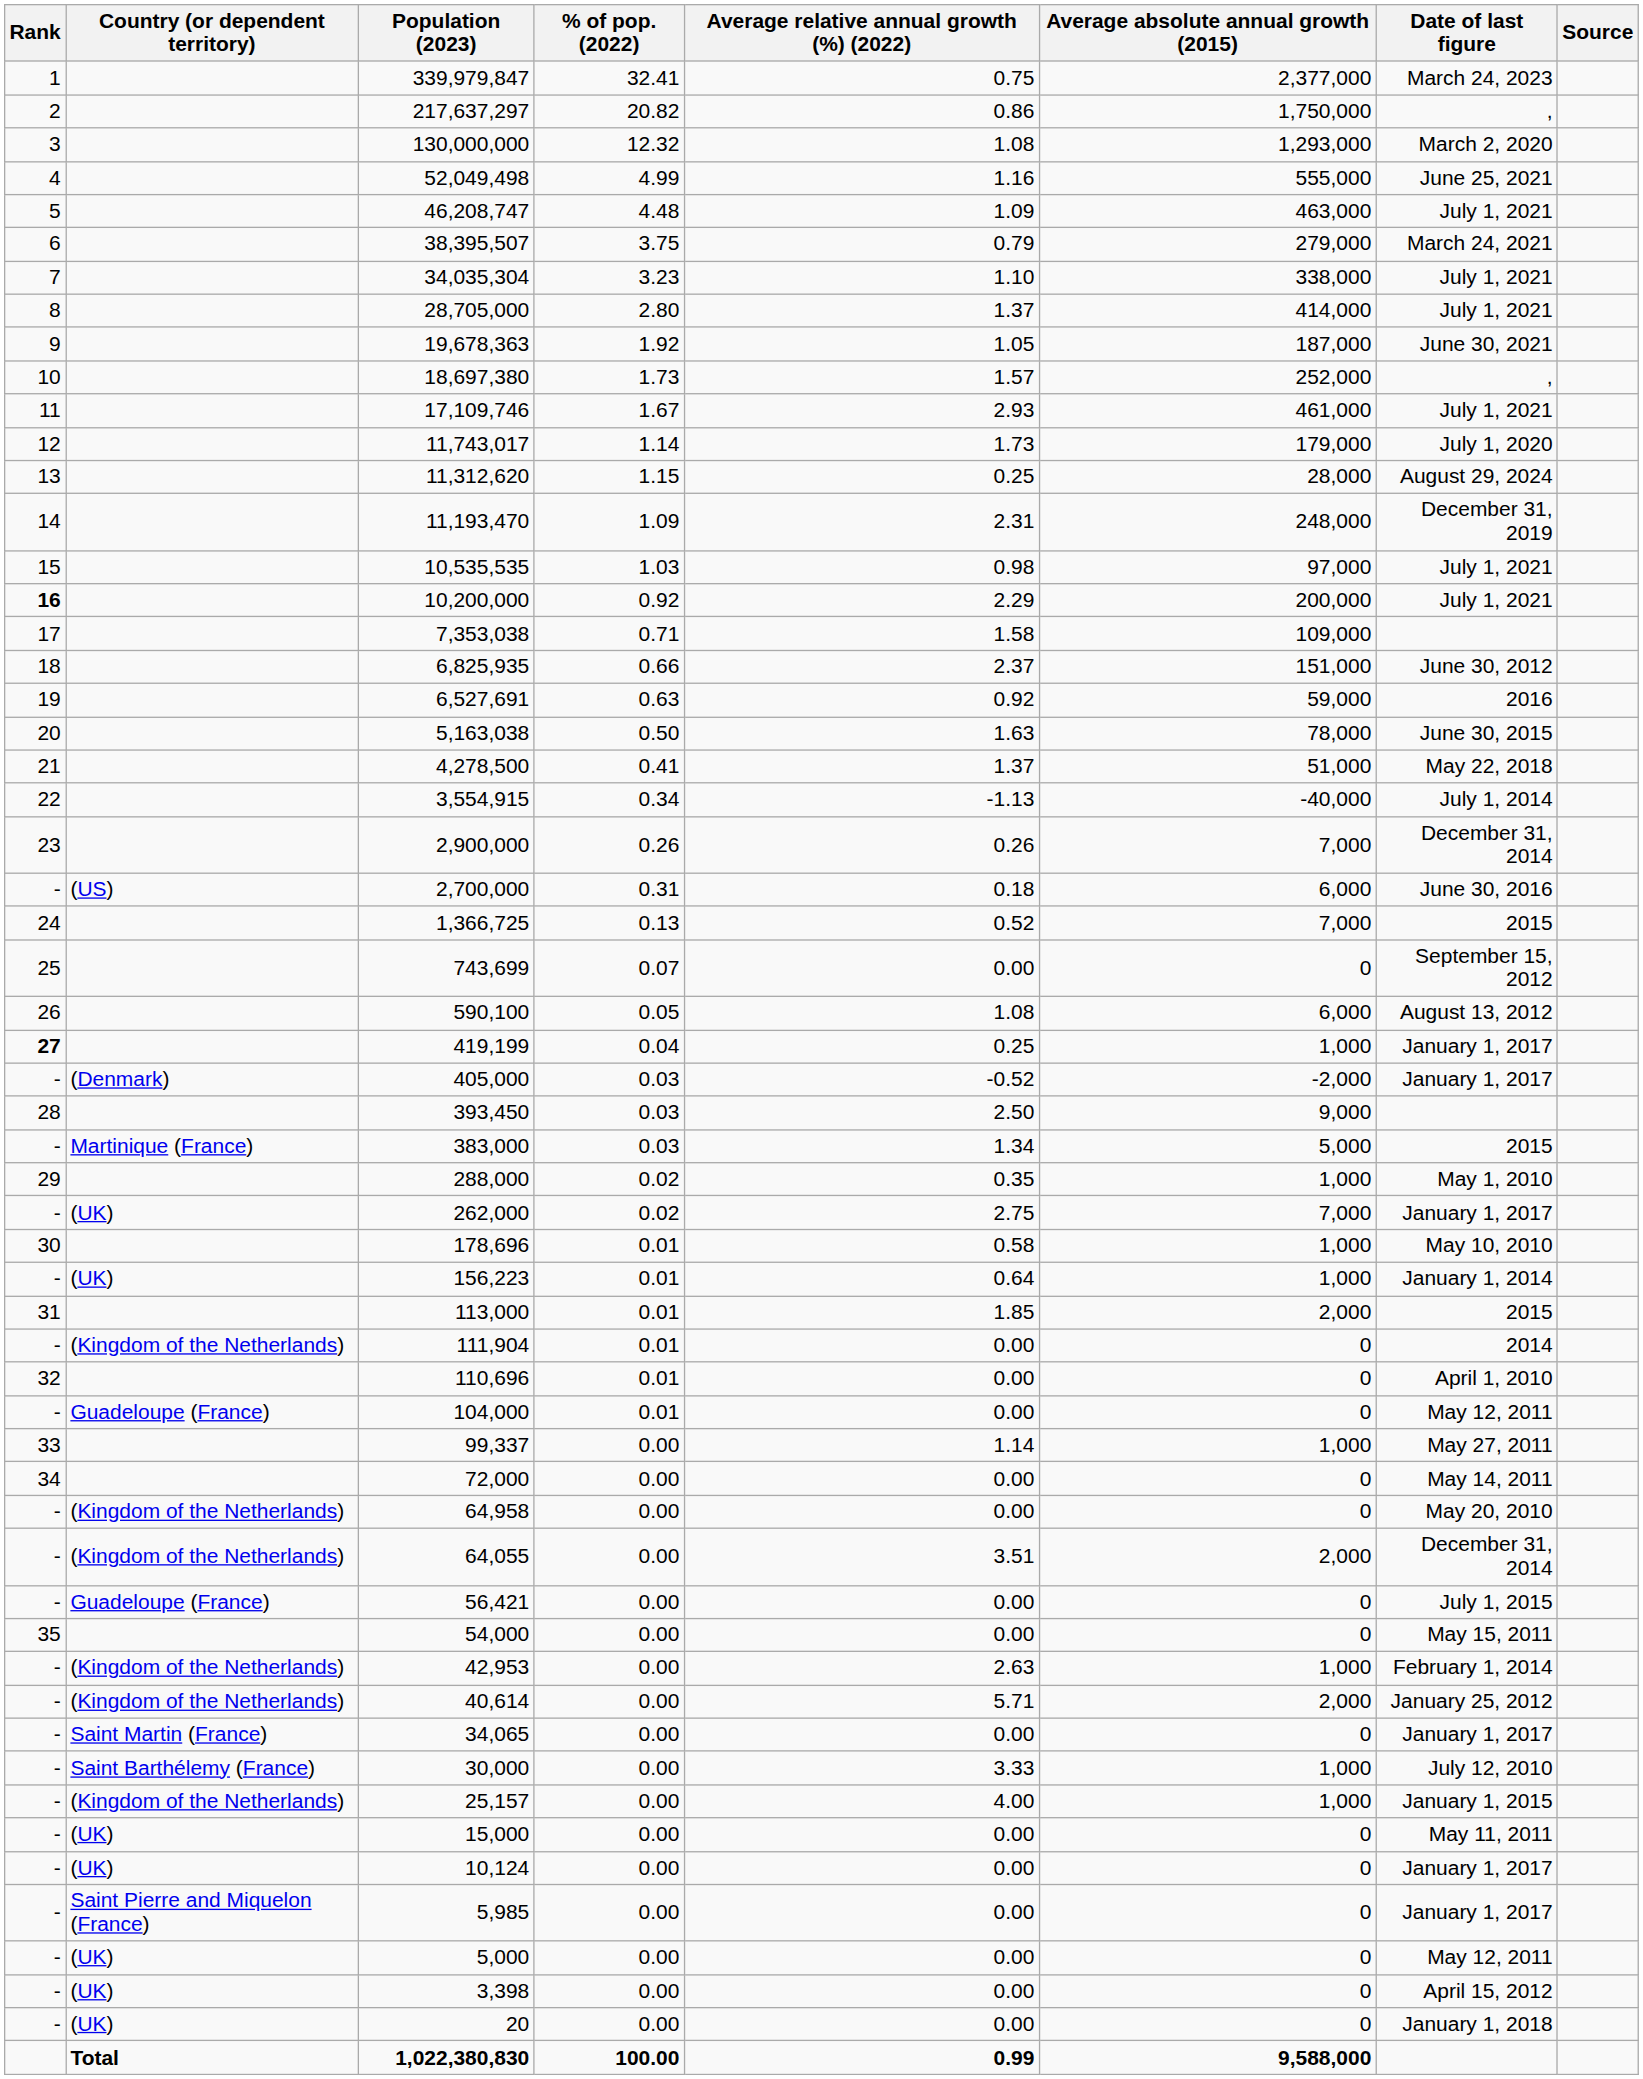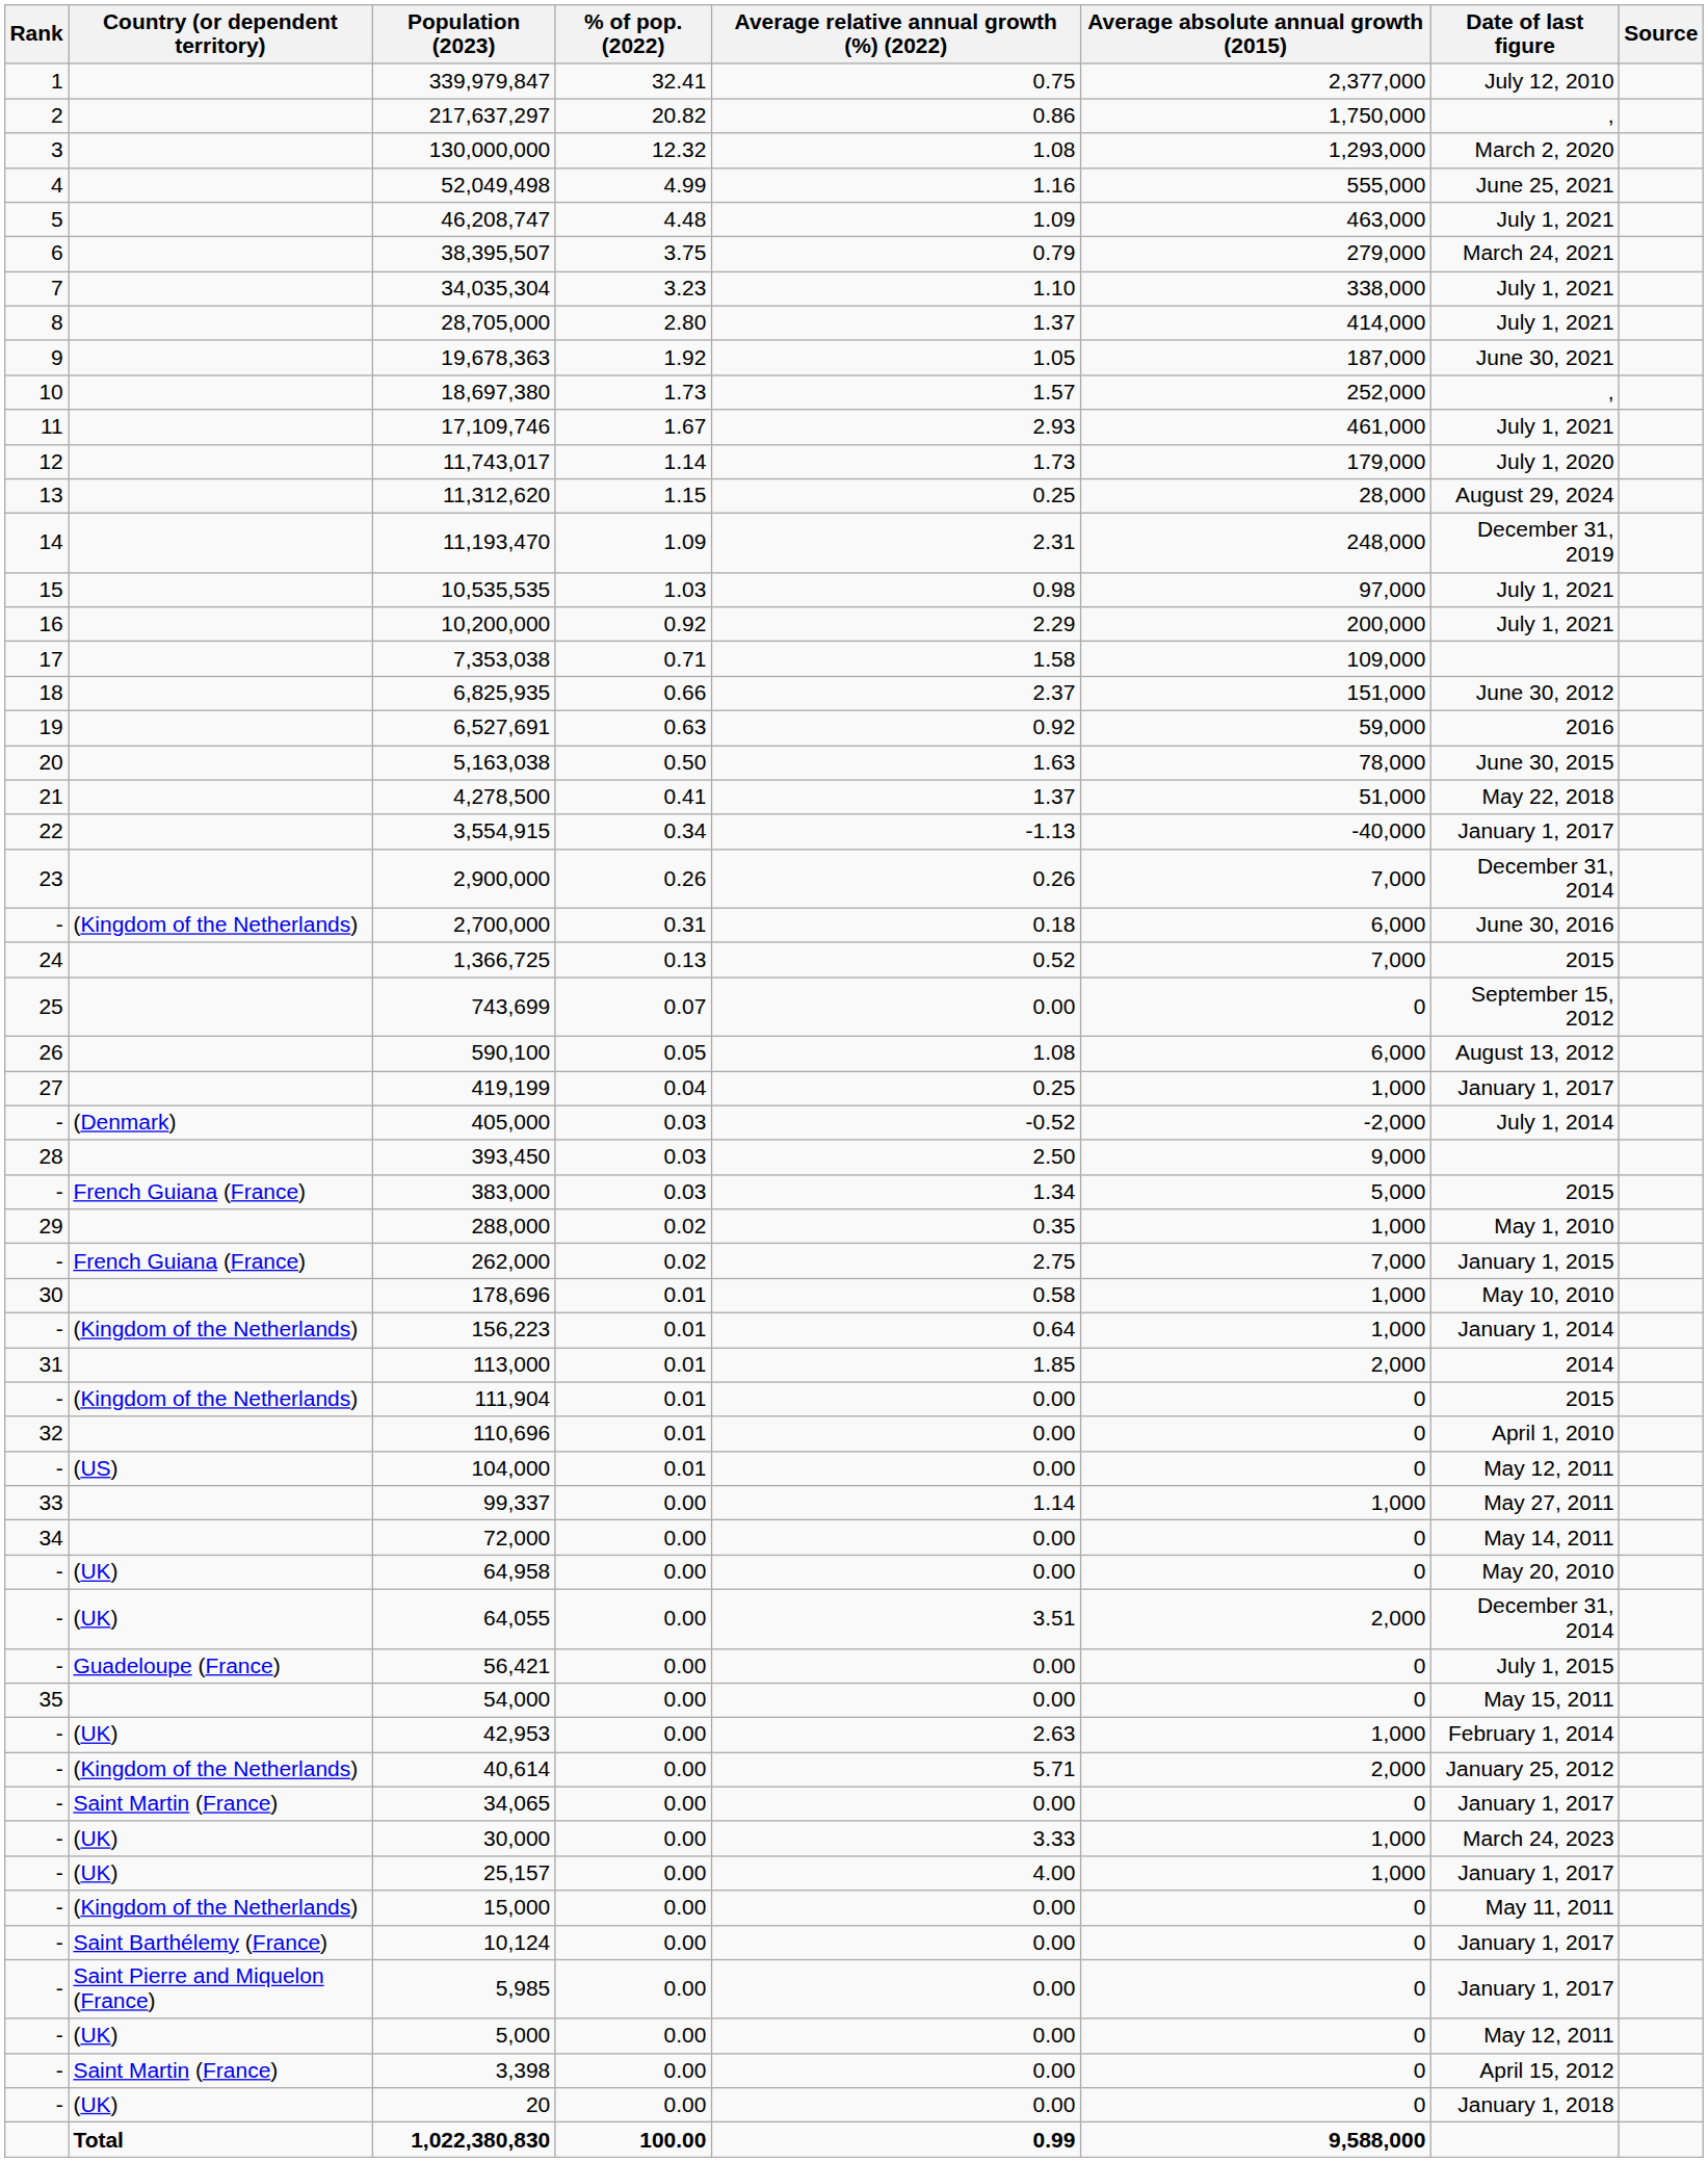339,979,847 | Date of last figure: March 24, 2023 -> July 12, 2010
10,200,000 | Rank: bold -> normal
3,554,915 | Date of last figure: July 1, 2014 -> January 1, 2017
2,700,000 | Country (or dependent territory): (US) -> (Kingdom of the Netherlands)
419,199 | Rank: bold -> normal
405,000 | Date of last figure: January 1, 2017 -> July 1, 2014
383,000 | Country (or dependent territory): Martinique (France) -> French Guiana (France)
262,000 | Country (or dependent territory): (UK) -> French Guiana (France)
262,000 | Date of last figure: January 1, 2017 -> January 1, 2015
156,223 | Country (or dependent territory): (UK) -> (Kingdom of the Netherlands)
113,000 | Date of last figure: 2015 -> 2014
111,904 | Date of last figure: 2014 -> 2015
104,000 | Country (or dependent territory): Guadeloupe (France) -> (US)
64,958 | Country (or dependent territory): (Kingdom of the Netherlands) -> (UK)
64,055 | Country (or dependent territory): (Kingdom of the Netherlands) -> (UK)
42,953 | Country (or dependent territory): (Kingdom of the Netherlands) -> (UK)
30,000 | Country (or dependent territory): Saint Barthélemy (France) -> (UK)
30,000 | Date of last figure: July 12, 2010 -> March 24, 2023
25,157 | Country (or dependent territory): (Kingdom of the Netherlands) -> (UK)
25,157 | Date of last figure: January 1, 2015 -> January 1, 2017
15,000 | Country (or dependent territory): (UK) -> (Kingdom of the Netherlands)
10,124 | Country (or dependent territory): (UK) -> Saint Barthélemy (France)
3,398 | Country (or dependent territory): (UK) -> Saint Martin (France)
